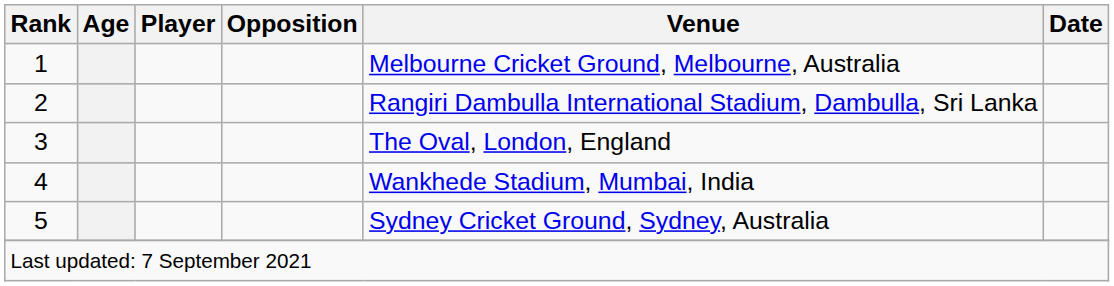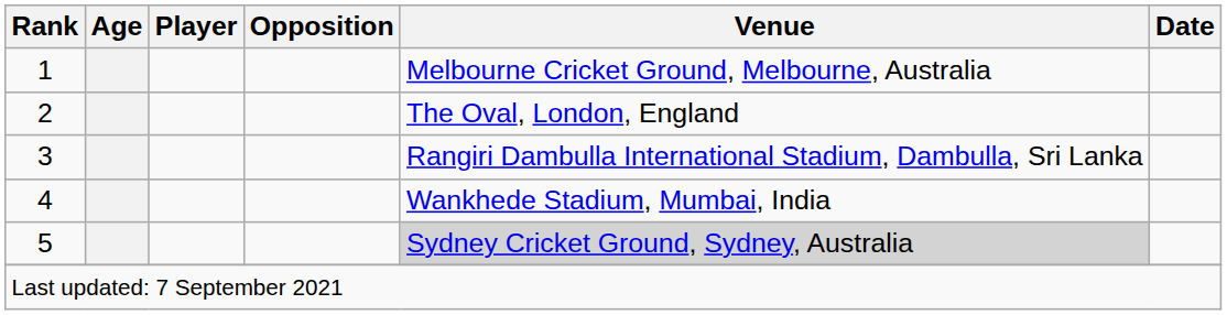2 | Venue: Rangiri Dambulla International Stadium, Dambulla, Sri Lanka -> The Oval, London, England
3 | Venue: The Oval, London, England -> Rangiri Dambulla International Stadium, Dambulla, Sri Lanka
5 | Venue: no background -> lightgrey background
